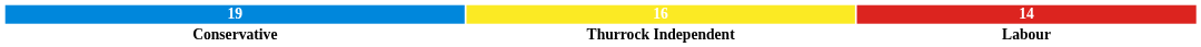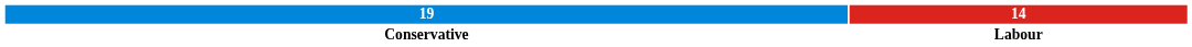- column: 16 | Thurrock Independent
